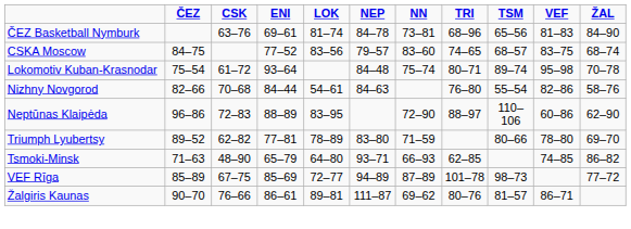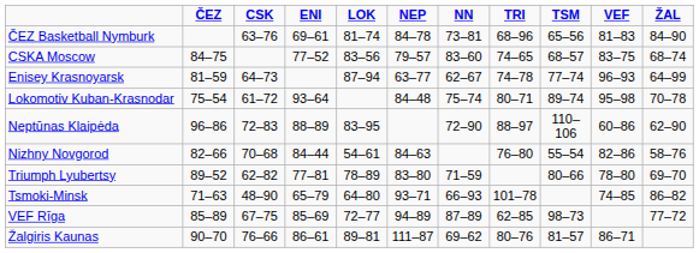+ row: Enisey Krasnoyarsk | 81–59 | 64–73 | 87–94 | 63–77 | 62–67 | 74–78 | 77–74 | 96–93 | 64–99
rows swapped: Neptūnas Klaipėda <-> Nizhny Novgorod
Tsmoki-Minsk | TRI: 62–85 -> 101–78
VEF Rīga | TRI: 101–78 -> 62–85
